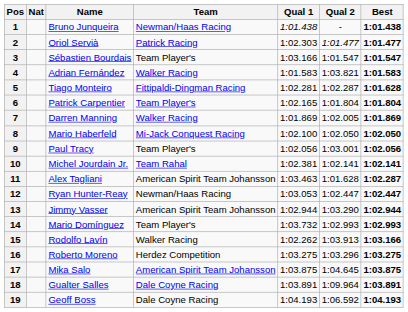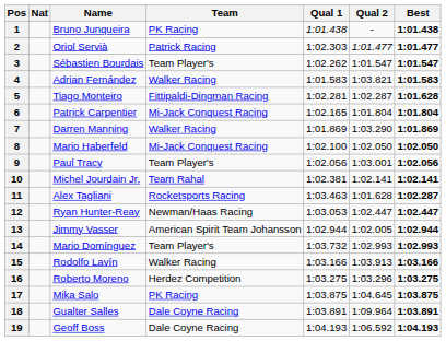1 | Team: Newman/Haas Racing -> PK Racing
3 | Qual 1: 1:03.166 -> 1:02.262
6 | Team: Team Player's -> Mi-Jack Conquest Racing
7 | Qual 2: 1:02.005 -> 1:03.290
11 | Team: American Spirit Team Johansson -> Rocketsports Racing
13 | Qual 2: 1:03.290 -> 1:02.005
15 | Qual 1: 1:02.262 -> 1:03.166
17 | Team: American Spirit Team Johansson -> PK Racing
